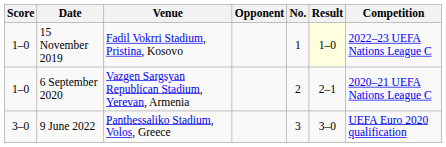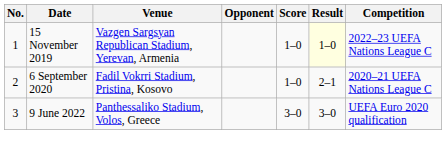columns swapped: No. <-> Score
15 November 2019 | Venue: Fadil Vokrri Stadium, Pristina, Kosovo -> Vazgen Sargsyan Republican Stadium, Yerevan, Armenia
6 September 2020 | Venue: Vazgen Sargsyan Republican Stadium, Yerevan, Armenia -> Fadil Vokrri Stadium, Pristina, Kosovo
